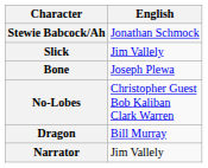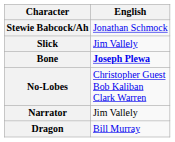Bone | English: normal -> bold
rows swapped: Dragon <-> Narrator
